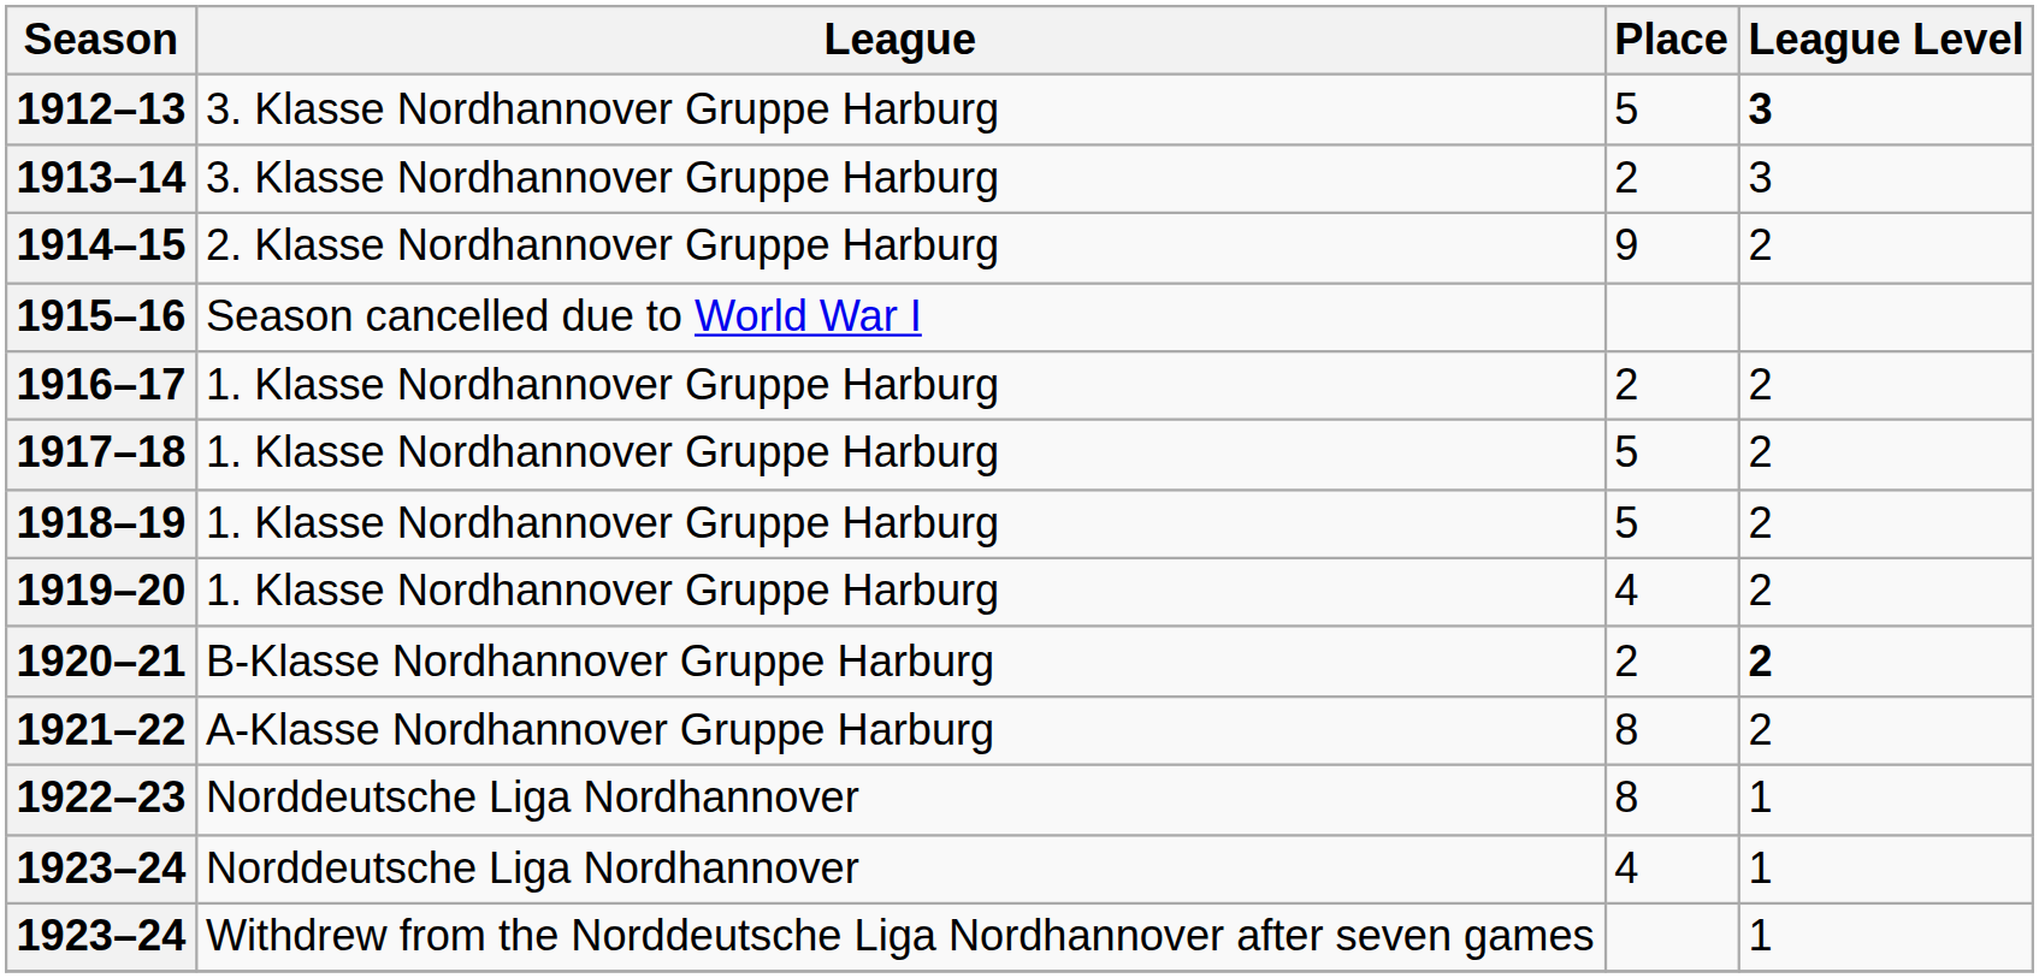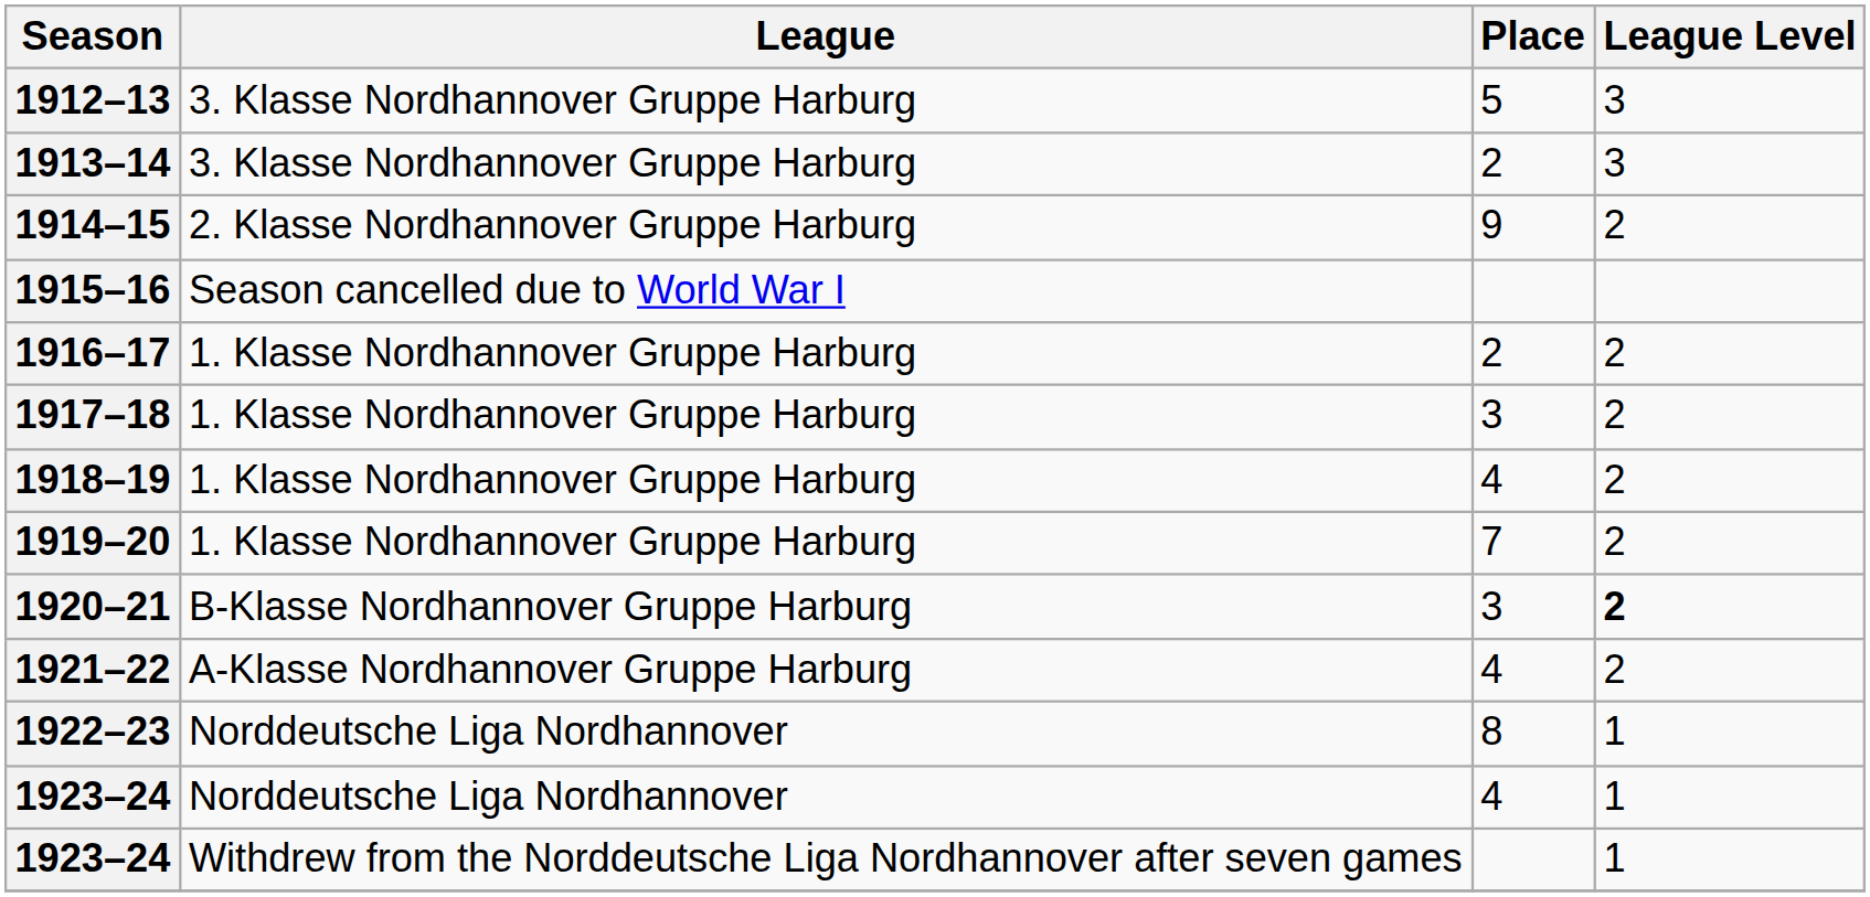1912–13 | League Level: bold -> normal
1917–18 | Place: 5 -> 3
1918–19 | Place: 5 -> 4
1919–20 | Place: 4 -> 7
1920–21 | Place: 2 -> 3
1921–22 | Place: 8 -> 4
